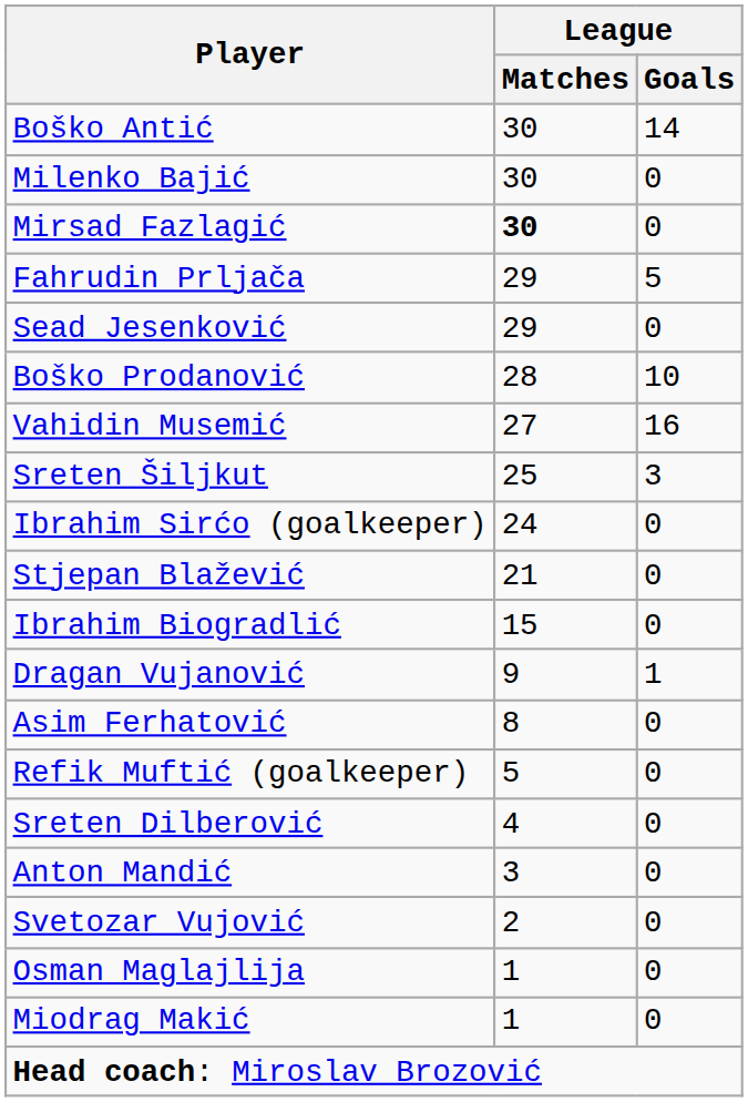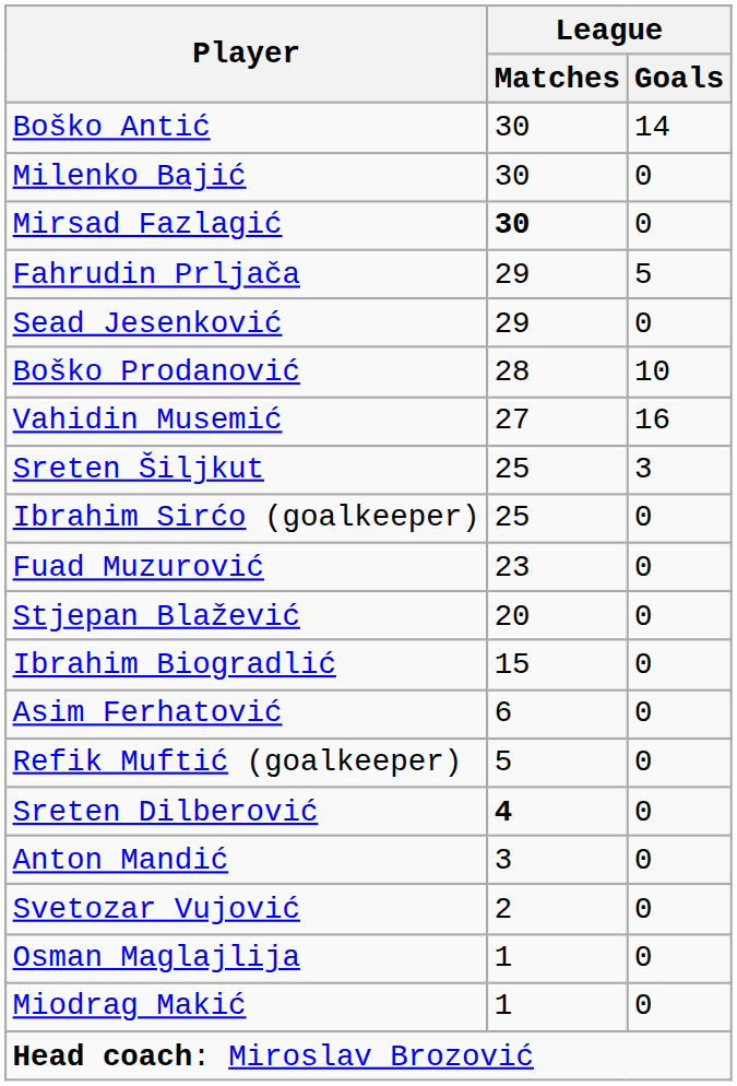Ibrahim Sirćo (goalkeeper) | League / Matches: 24 -> 25
+ row: Fuad Muzurović | 23 | 0
Stjepan Blažević | League / Matches: 21 -> 20
- row: Dragan Vujanović | 9 | 1
Asim Ferhatović | League / Matches: 8 -> 6
Sreten Dilberović | League / Matches: normal -> bold
